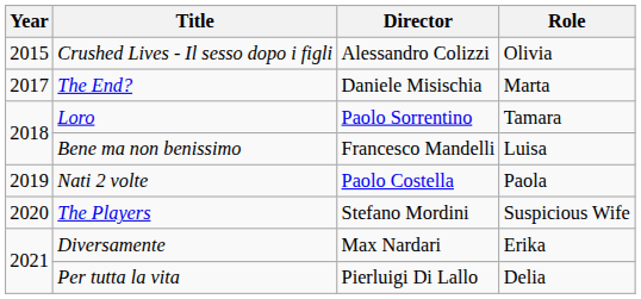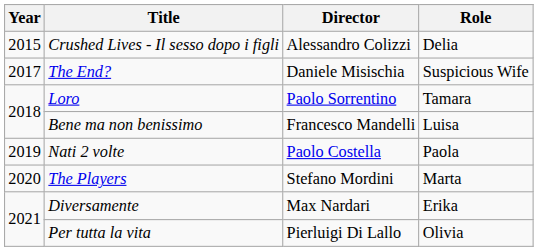Crushed Lives - Il sesso dopo i figli | Role: Olivia -> Delia
The End? | Role: Marta -> Suspicious Wife
The Players | Role: Suspicious Wife -> Marta
Per tutta la vita | Role: Delia -> Olivia
